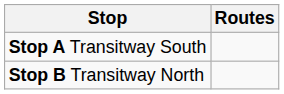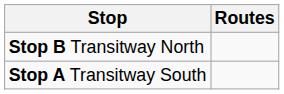rows swapped: Stop A Transitway South <-> Stop B Transitway North
